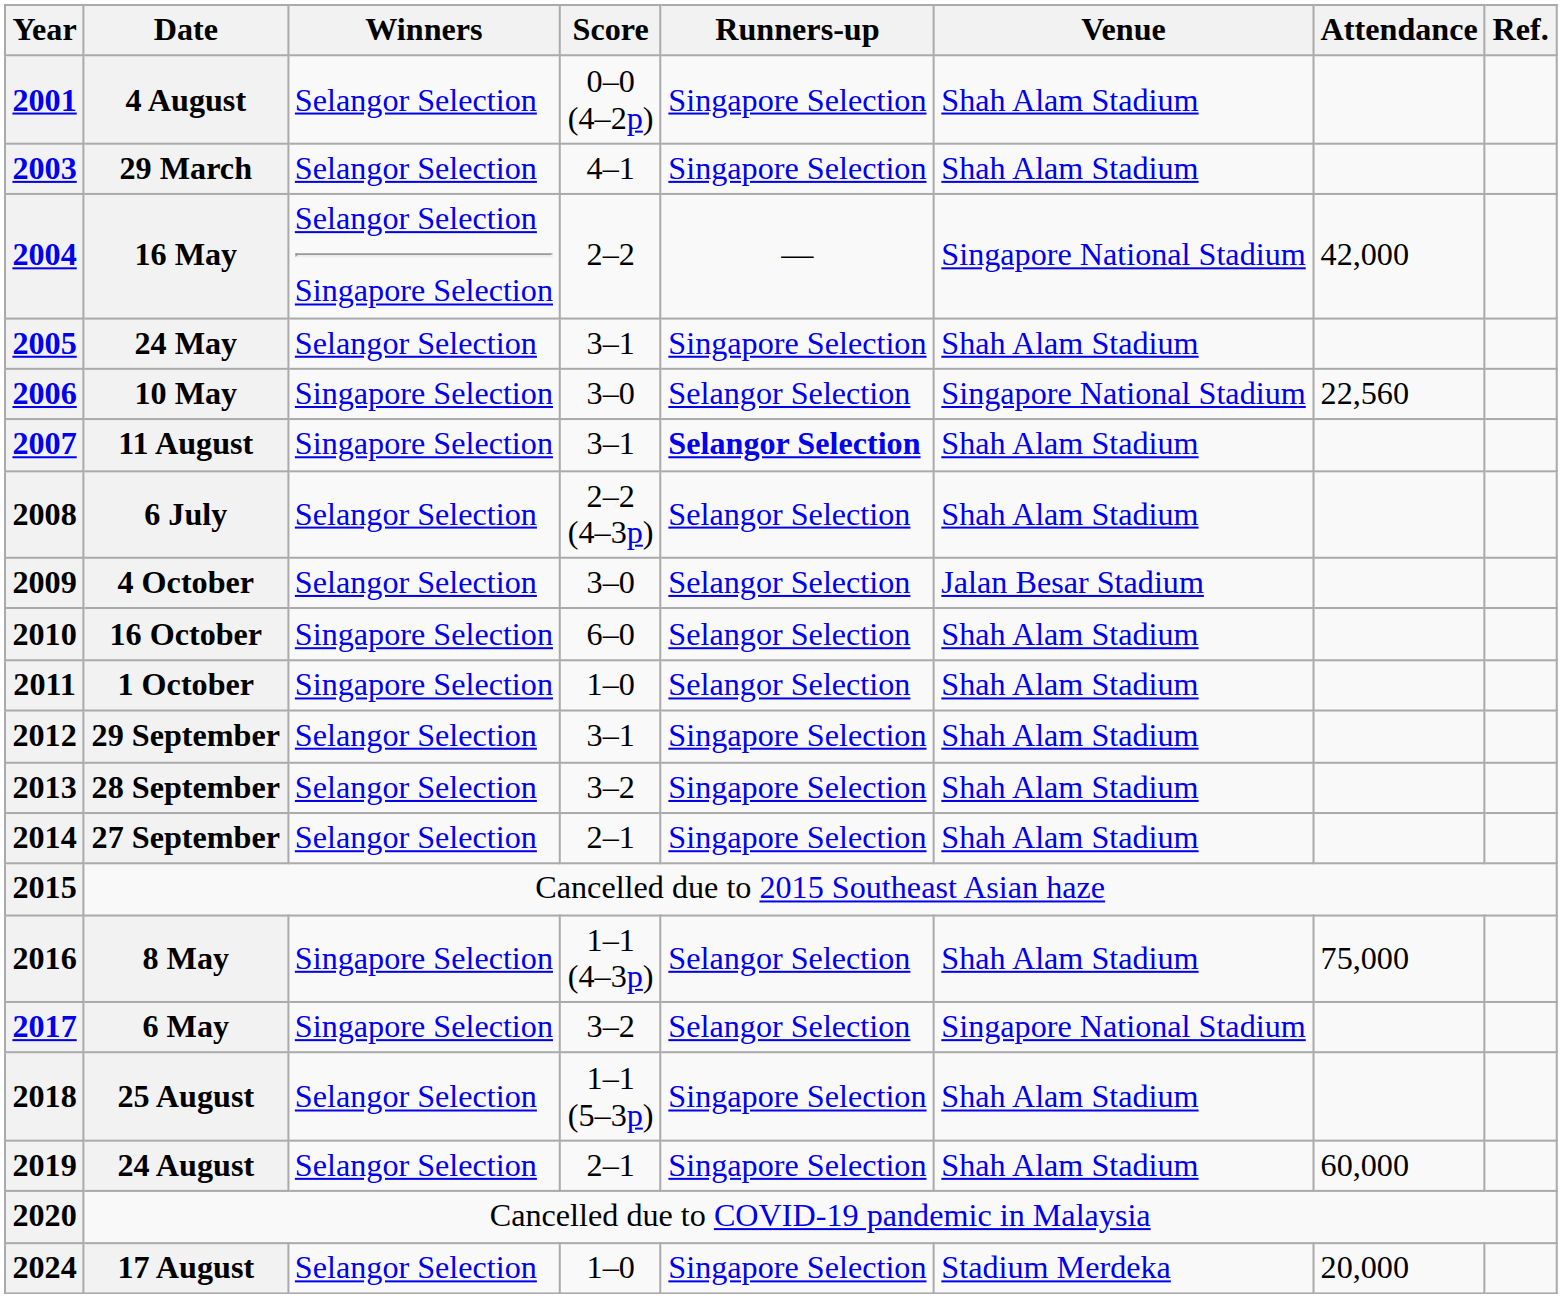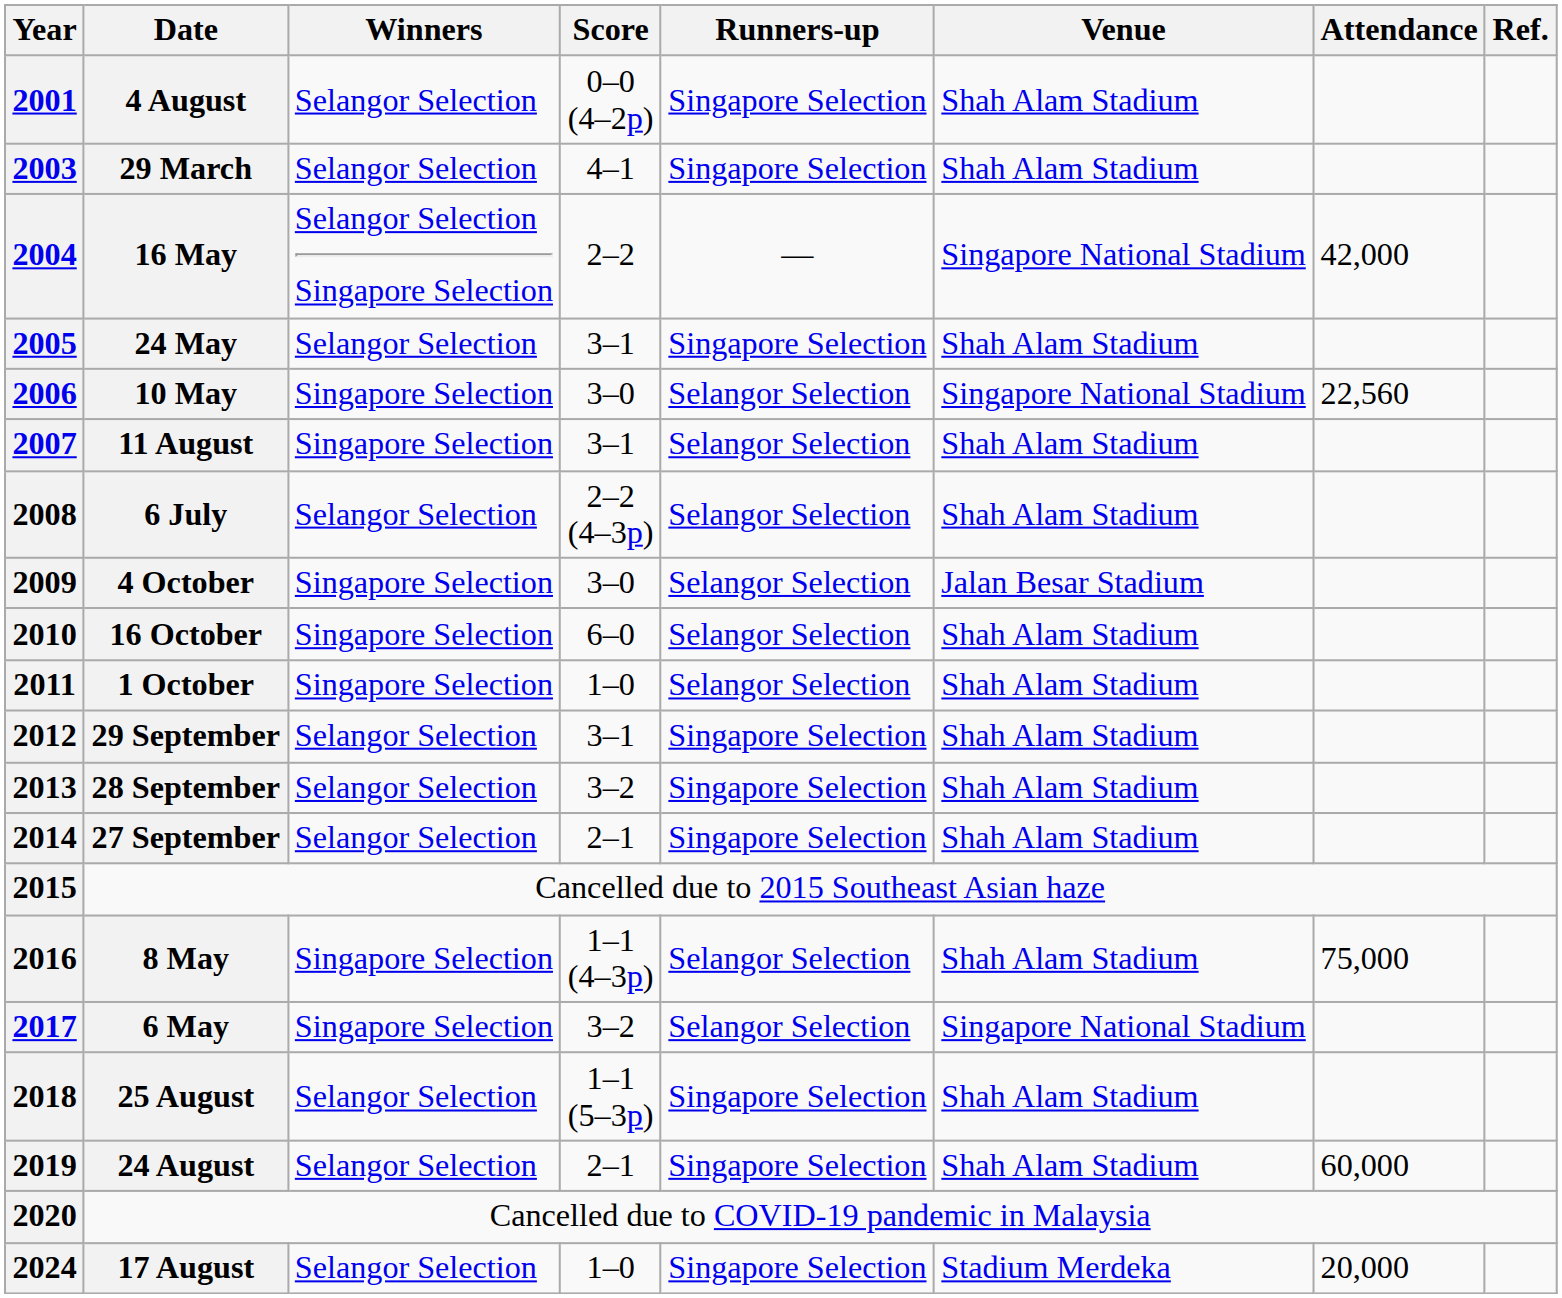11 August | Runners-up: bold -> normal
4 October | Winners: Selangor Selection -> Singapore Selection
